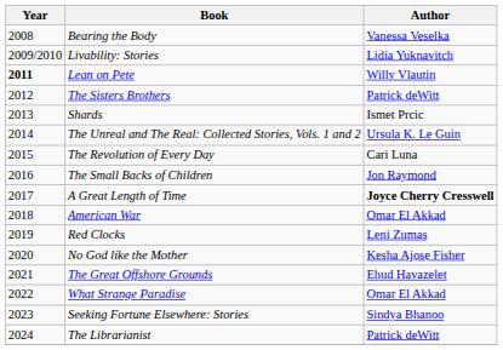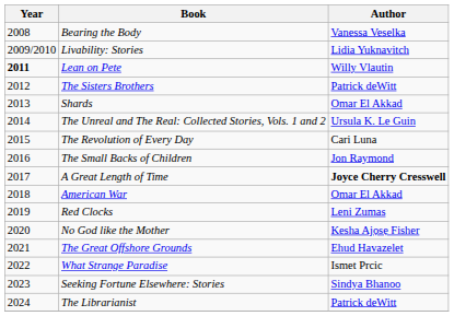Shards | Author: Ismet Prcic -> Omar El Akkad
What Strange Paradise | Author: Omar El Akkad -> Ismet Prcic
